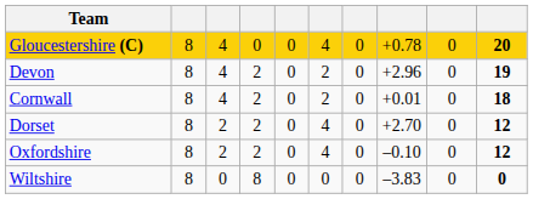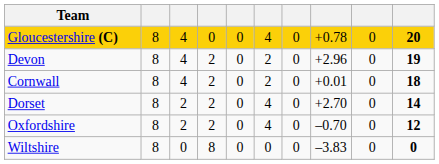Dorset | column 10: 12 -> 14
Oxfordshire | column 8: –0.10 -> –0.70
